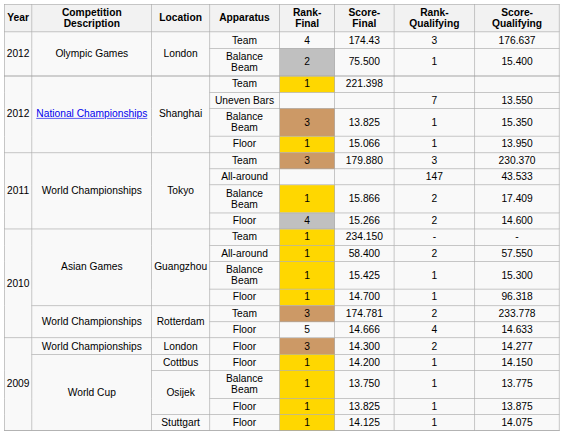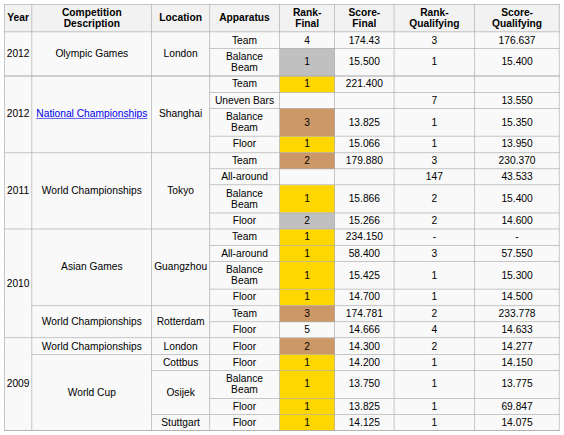London / Balance Beam | Rank-Final: 2 -> 1
London / Balance Beam | Score-Final: 75.500 -> 15.500
Shanghai / Team | Score-Final: 221.398 -> 221.400
Tokyo / Team | Rank-Final: 3 -> 2
Tokyo / Balance Beam | Score-Qualifying: 17.409 -> 15.400
Tokyo / Floor | Rank-Final: 4 -> 2
Guangzhou / All-around | Rank-Qualifying: 2 -> 3
Guangzhou / Floor | Score-Qualifying: 96.318 -> 14.500
London / Floor | Rank-Final: 3 -> 2
Osijek / Floor | Score-Qualifying: 13.875 -> 69.847
